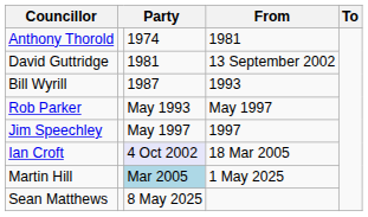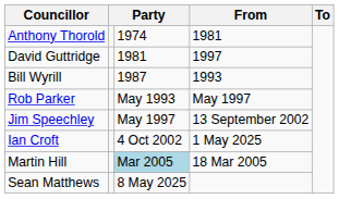David Guttridge | From: 13 September 2002 -> 1997
Jim Speechley | From: 1997 -> 13 September 2002
Ian Croft | column 3: lavender background -> no background
Ian Croft | From: 18 Mar 2005 -> 1 May 2025
Martin Hill | From: 1 May 2025 -> 18 Mar 2005
